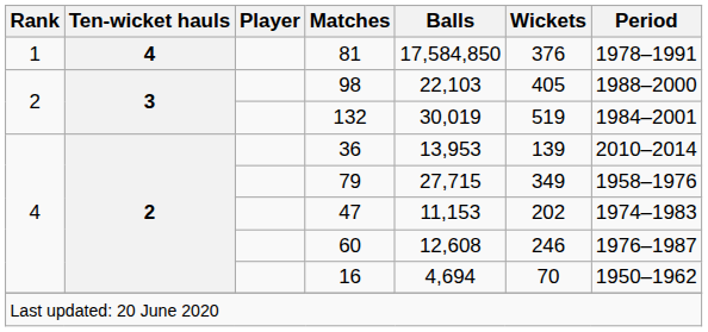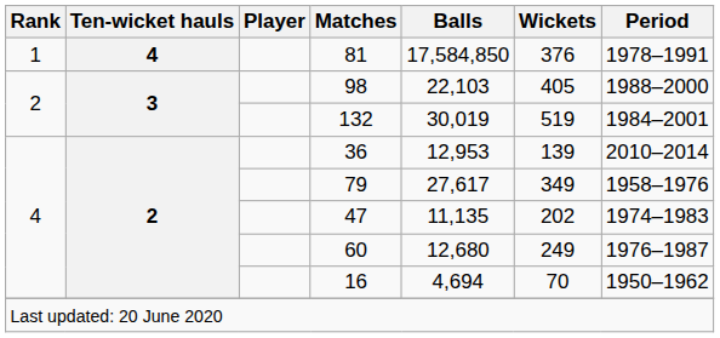36 | Balls: 13,953 -> 12,953
79 | Balls: 27,715 -> 27,617
47 | Balls: 11,153 -> 11,135
60 | Balls: 12,608 -> 12,680
60 | Wickets: 246 -> 249
